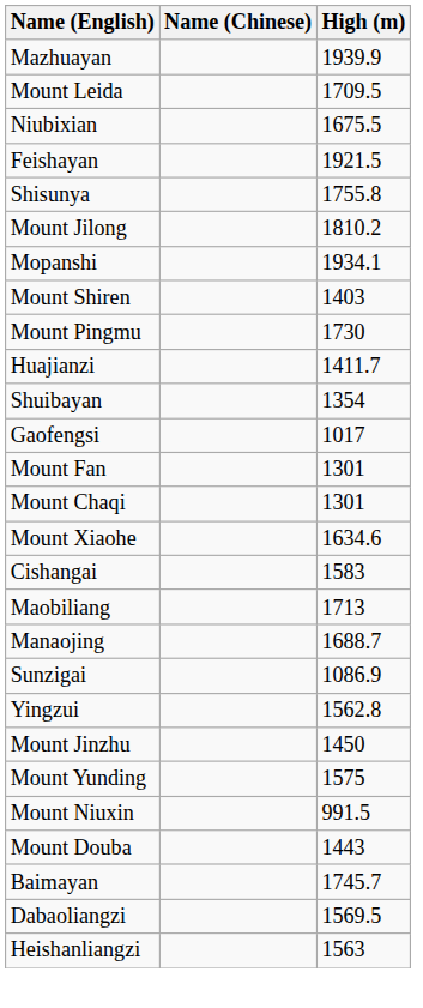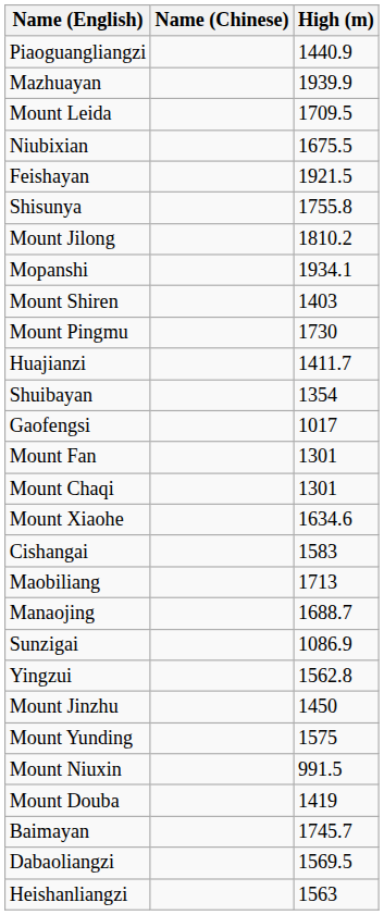+ row: Piaoguangliangzi | 1440.9
Mount Douba | High (m): 1443 -> 1419
